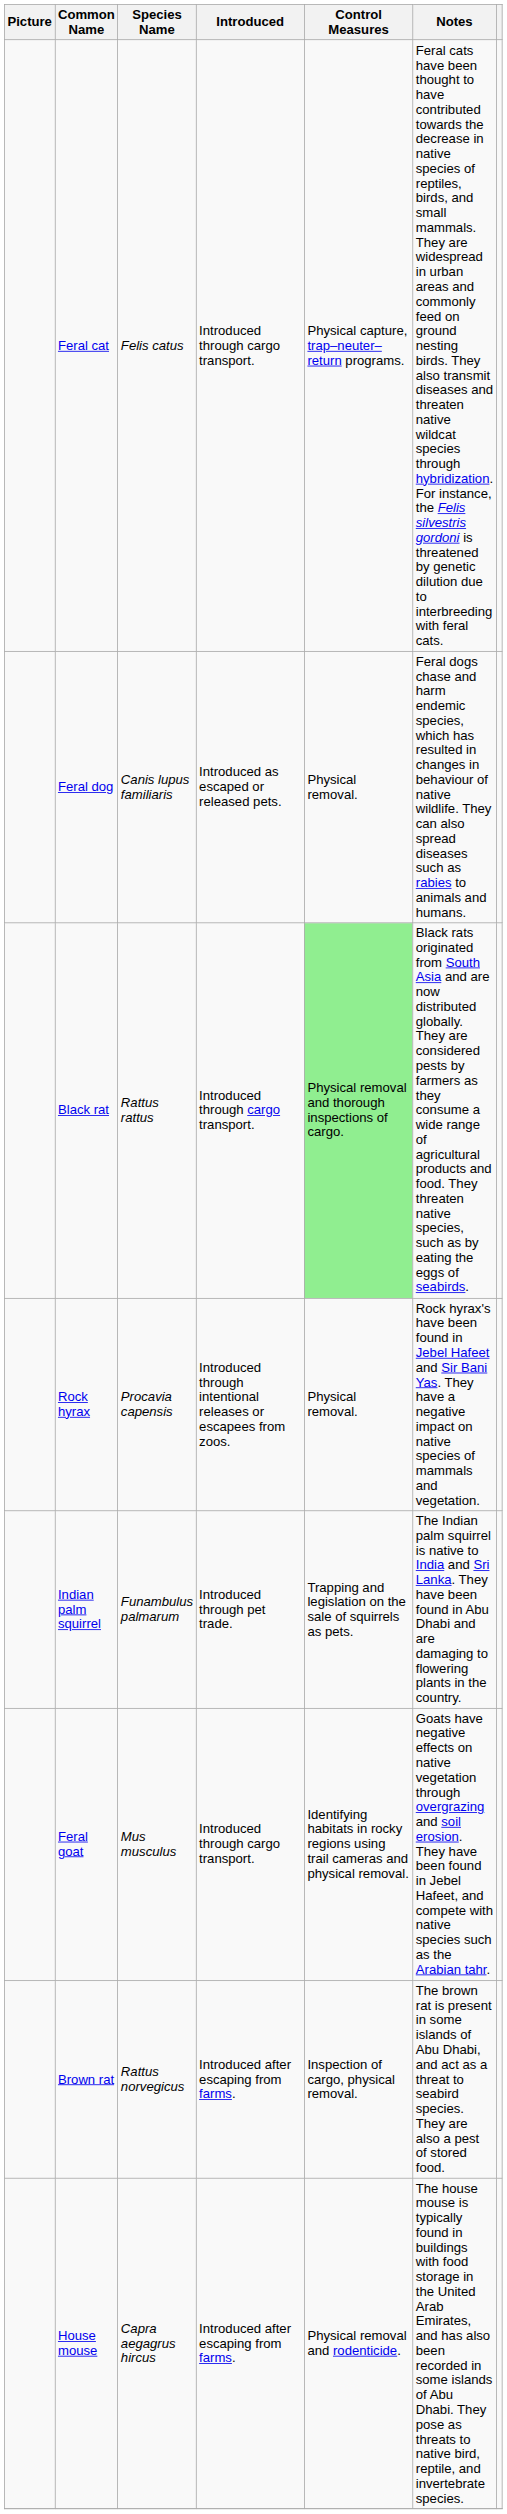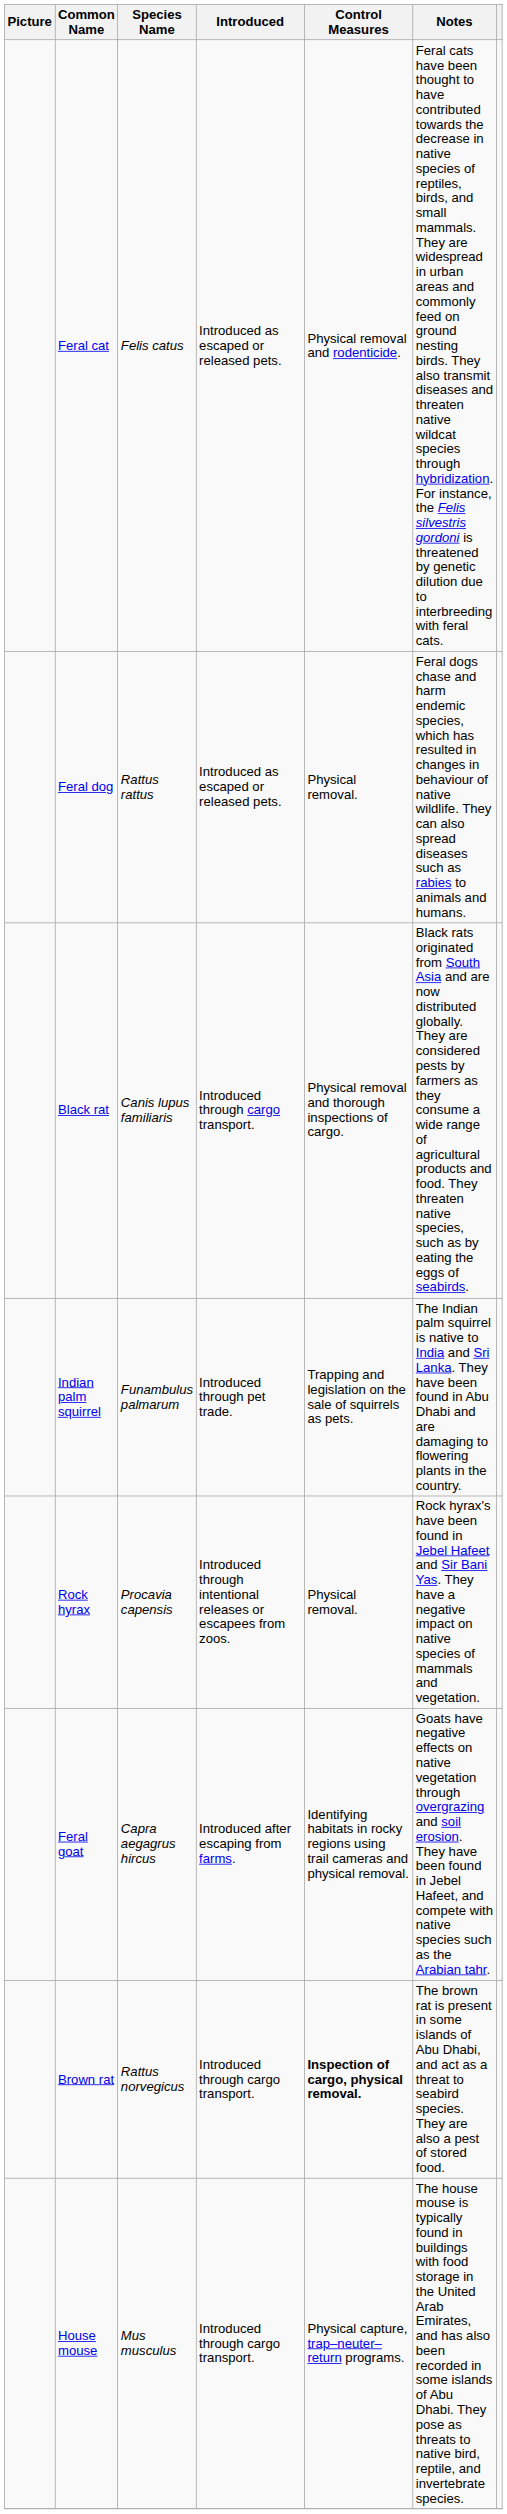Feral cat | Introduced: Introduced through cargo transport. -> Introduced as escaped or released pets.
Feral cat | Control Measures: Physical capture, trap–neuter–return programs. -> Physical removal and rodenticide.
Feral dog | Species Name: Canis lupus familiaris -> Rattus rattus
Black rat | Species Name: Rattus rattus -> Canis lupus familiaris
Black rat | Control Measures: lightgreen background -> no background
rows swapped: Indian palm squirrel <-> Rock hyrax
Feral goat | Species Name: Mus musculus -> Capra aegagrus hircus
Feral goat | Introduced: Introduced through cargo transport. -> Introduced after escaping from farms.
Brown rat | Introduced: Introduced after escaping from farms. -> Introduced through cargo transport.
Brown rat | Control Measures: normal -> bold
House mouse | Species Name: Capra aegagrus hircus -> Mus musculus
House mouse | Introduced: Introduced after escaping from farms. -> Introduced through cargo transport.
House mouse | Control Measures: Physical removal and rodenticide. -> Physical capture, trap–neuter–return programs.
